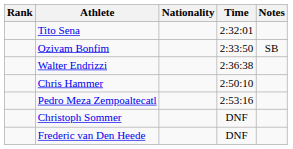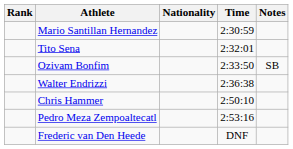+ row: Mario Santillan Hernandez | 2:30:59
- row: Christoph Sommer | DNF
